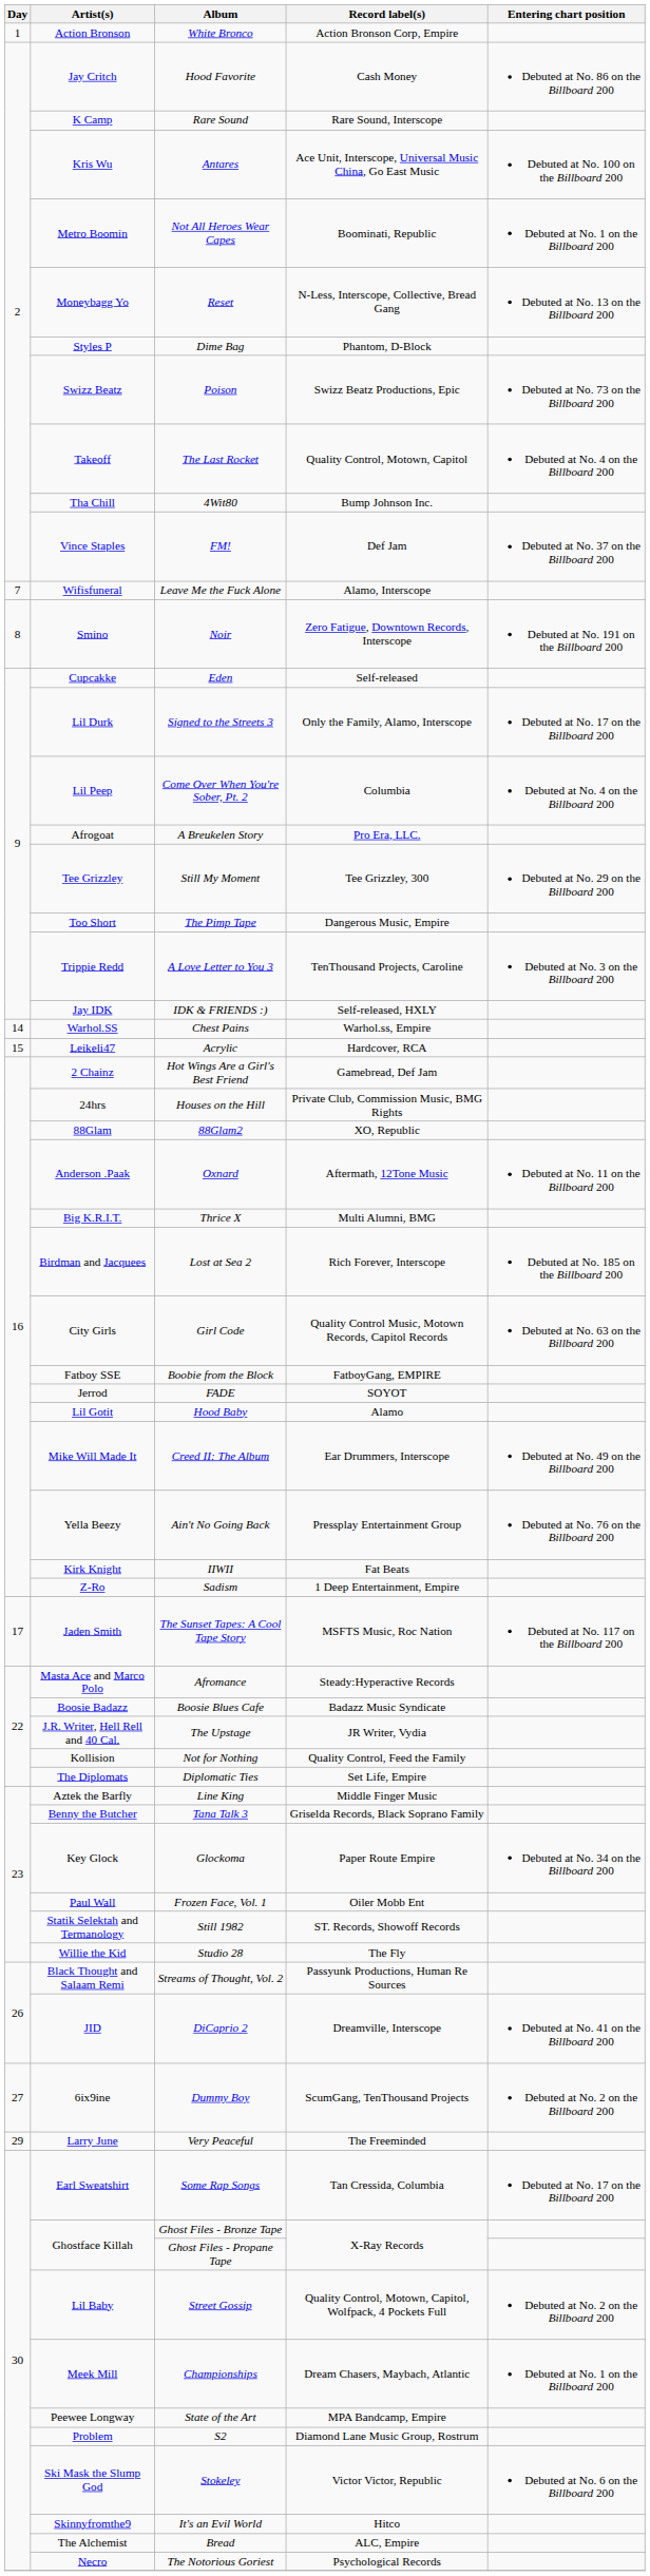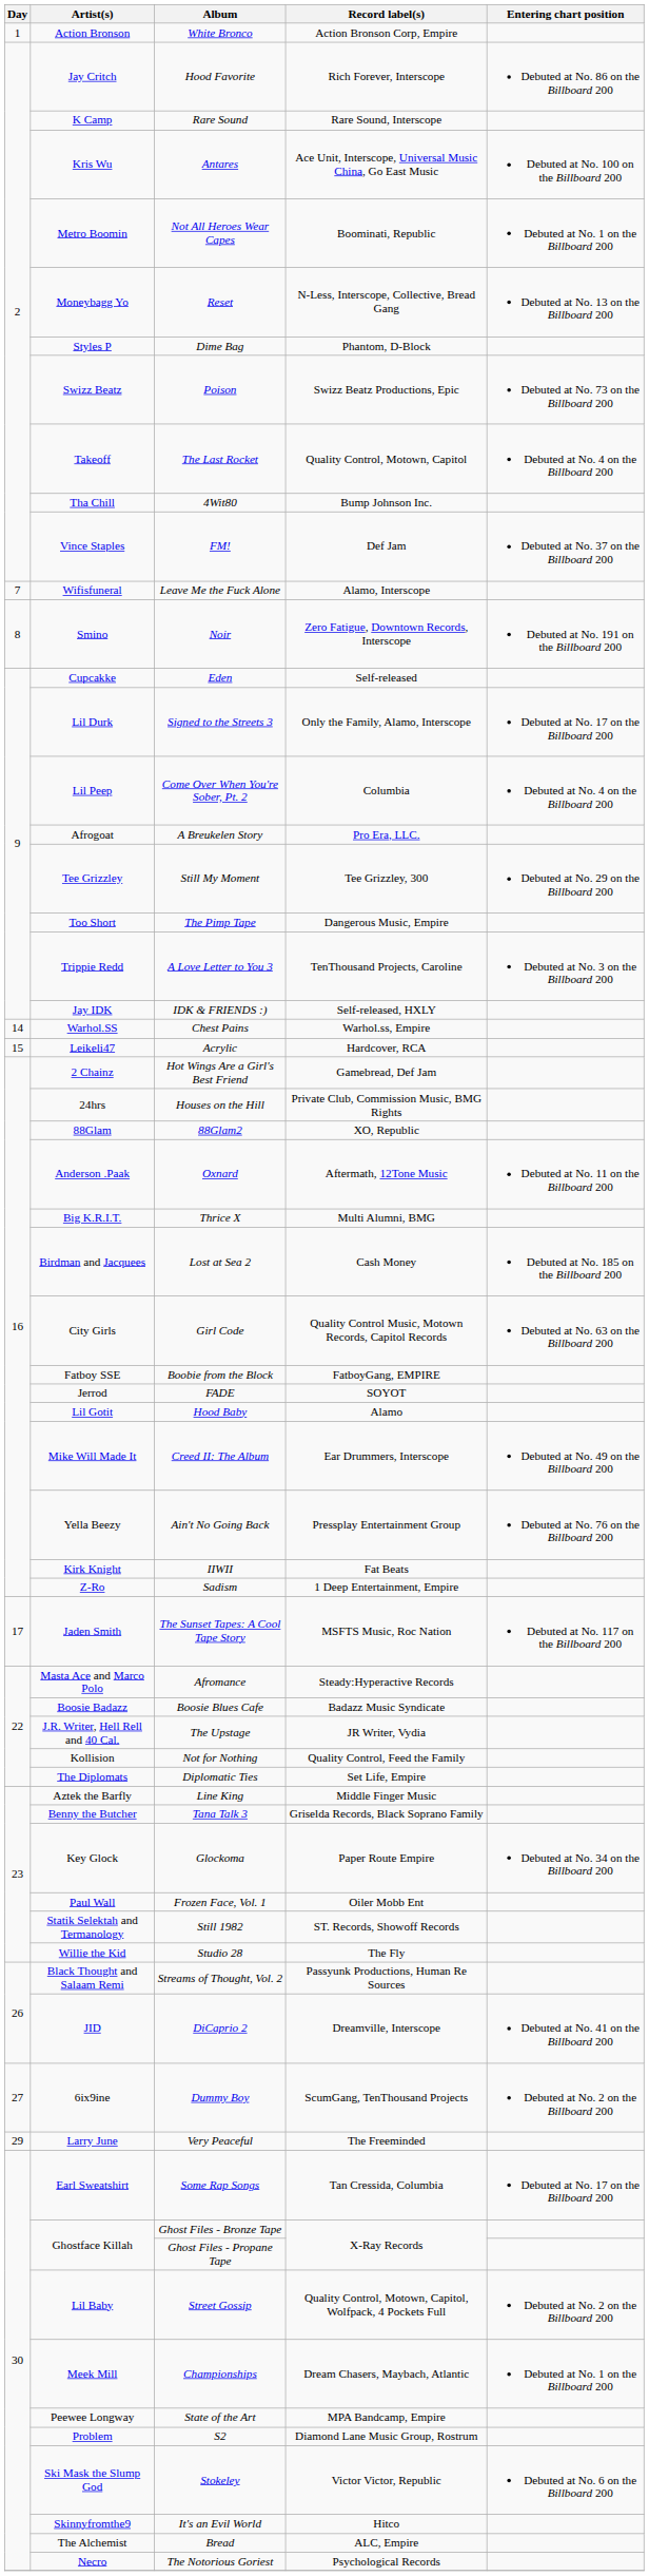Hood Favorite | Record label(s): Cash Money -> Rich Forever, Interscope
Lost at Sea 2 | Record label(s): Rich Forever, Interscope -> Cash Money
